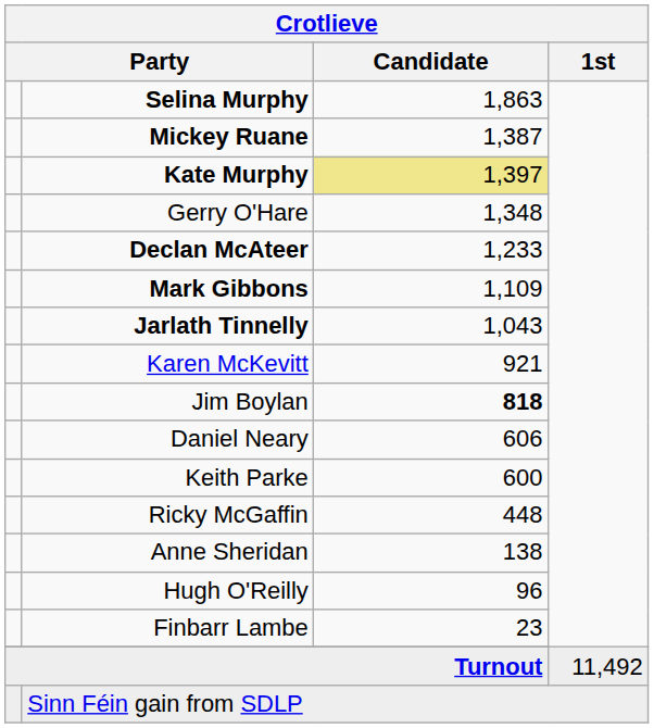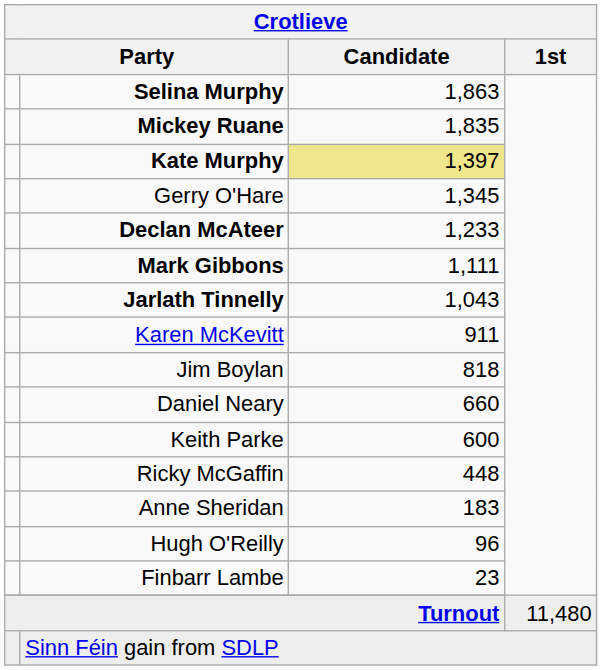Mickey Ruane | Crotlieve / Candidate: 1,387 -> 1,835
Gerry O'Hare | Crotlieve / Candidate: 1,348 -> 1,345
Mark Gibbons | Crotlieve / Candidate: 1,109 -> 1,111
Karen McKevitt | Crotlieve / Candidate: 921 -> 911
Jim Boylan | Crotlieve / Candidate: bold -> normal
Daniel Neary | Crotlieve / Candidate: 606 -> 660
Anne Sheridan | Crotlieve / Candidate: 138 -> 183
Turnout | Crotlieve / 1st: 11,492 -> 11,480
